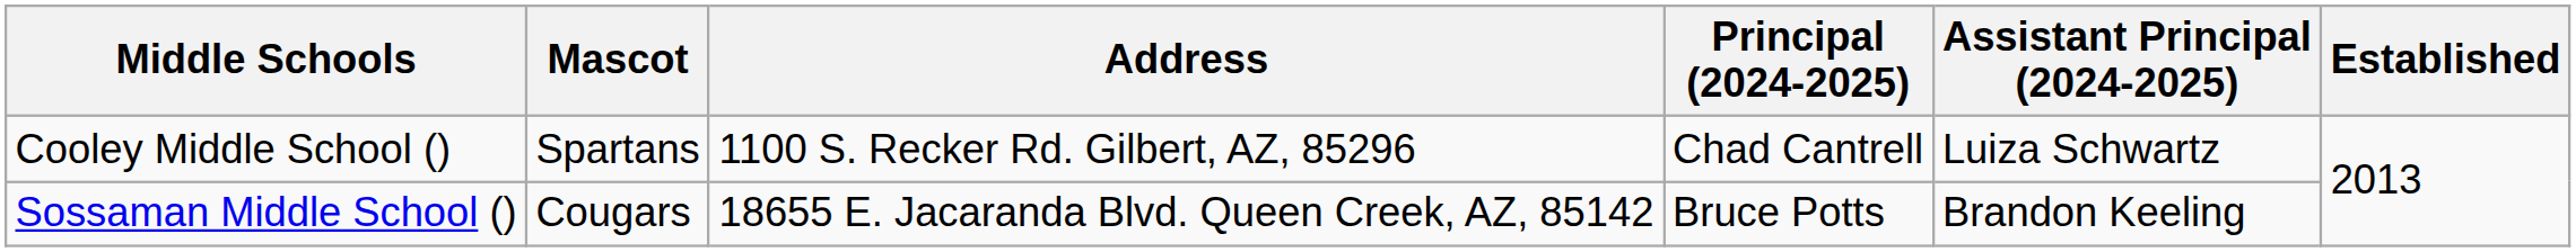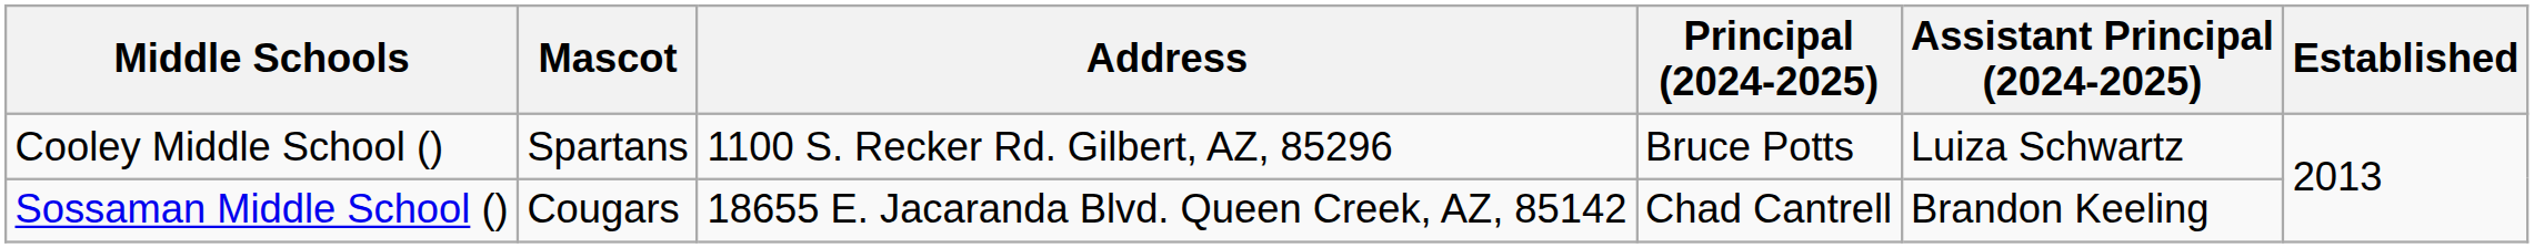Cooley Middle School () | Principal (2024-2025): Chad Cantrell -> Bruce Potts
Sossaman Middle School () | Principal (2024-2025): Bruce Potts -> Chad Cantrell
